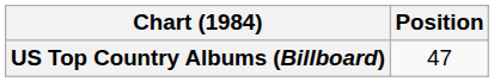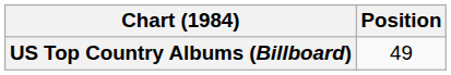US Top Country Albums (Billboard) | Position: 47 -> 49
